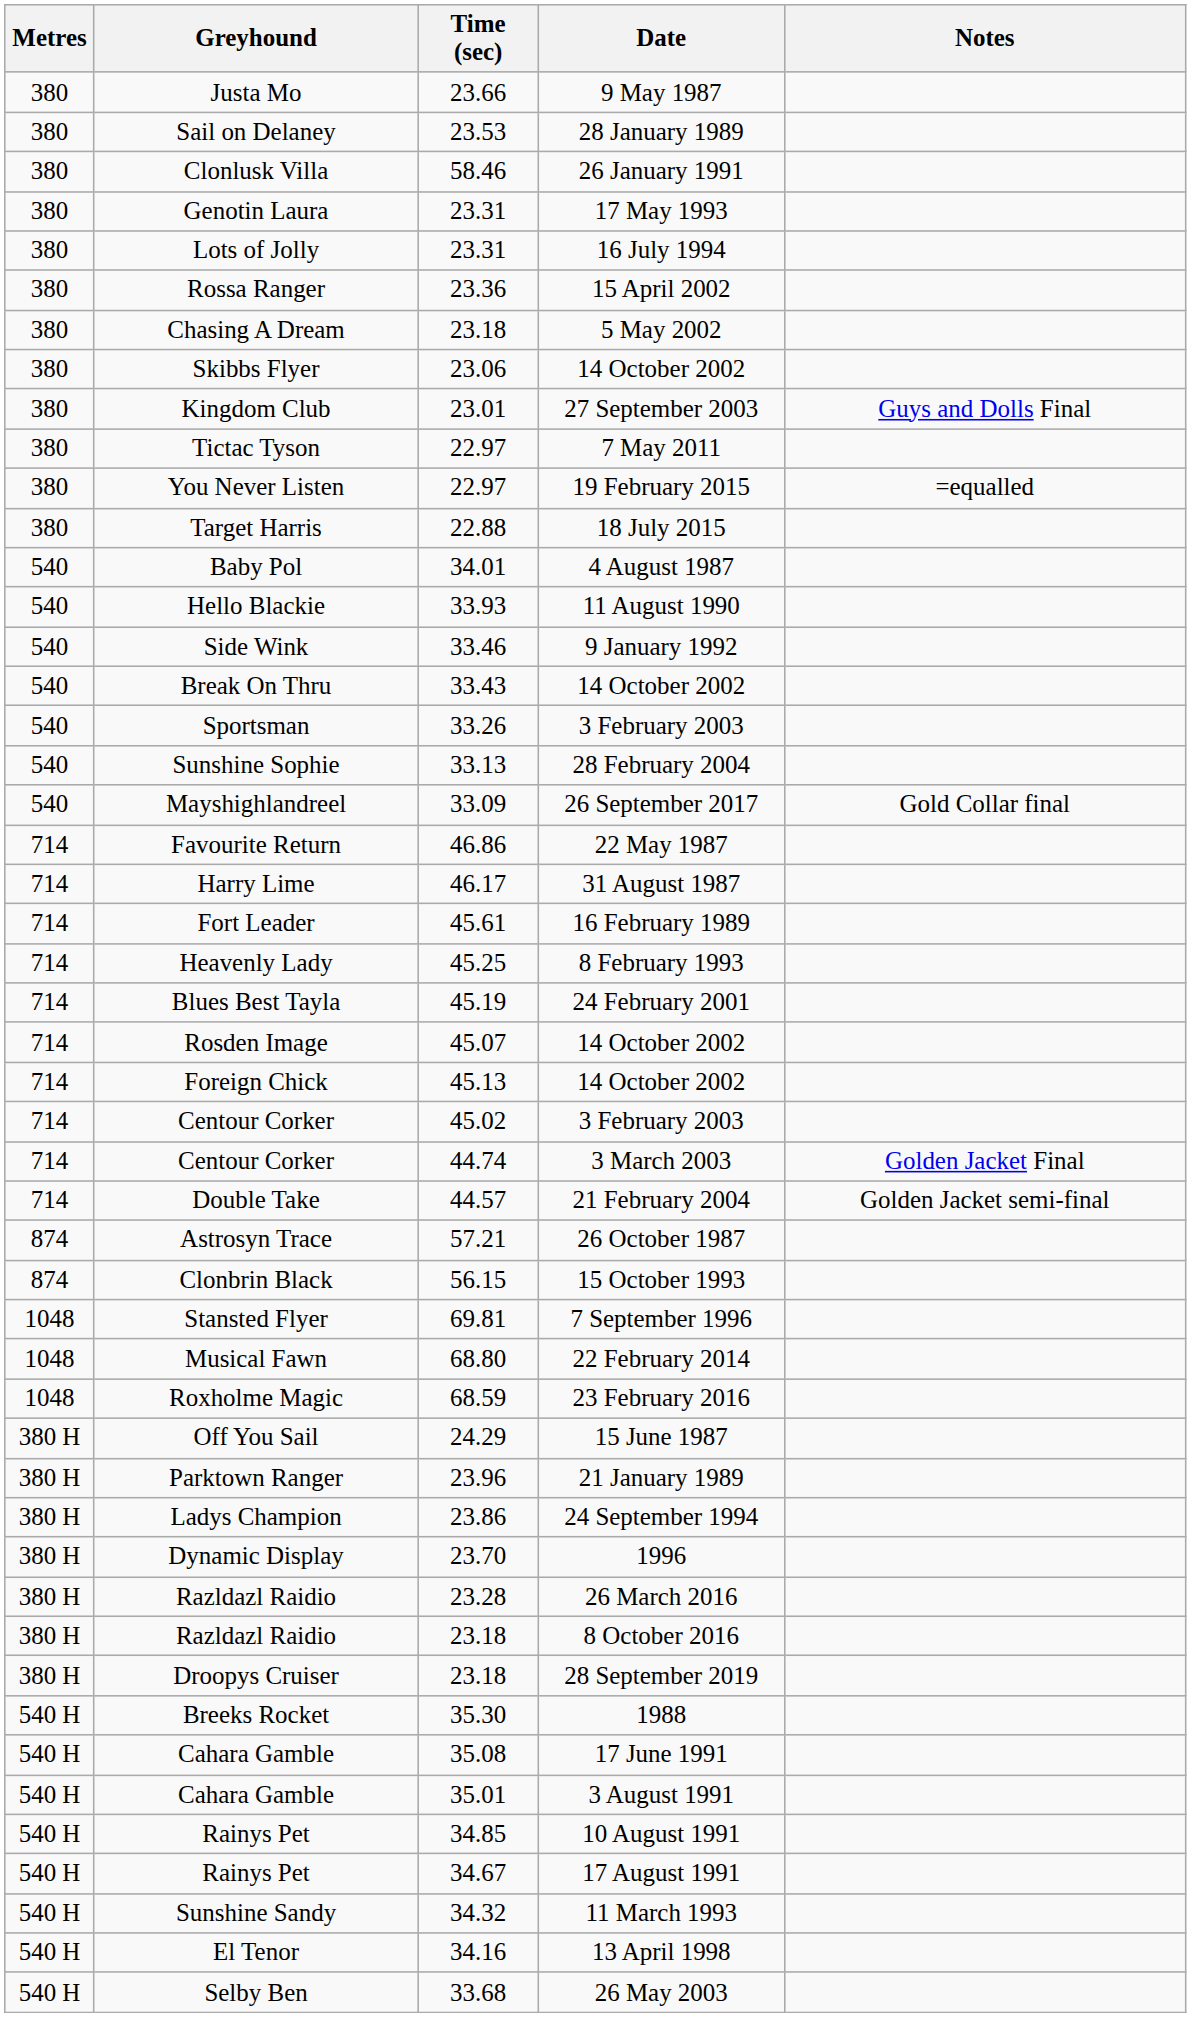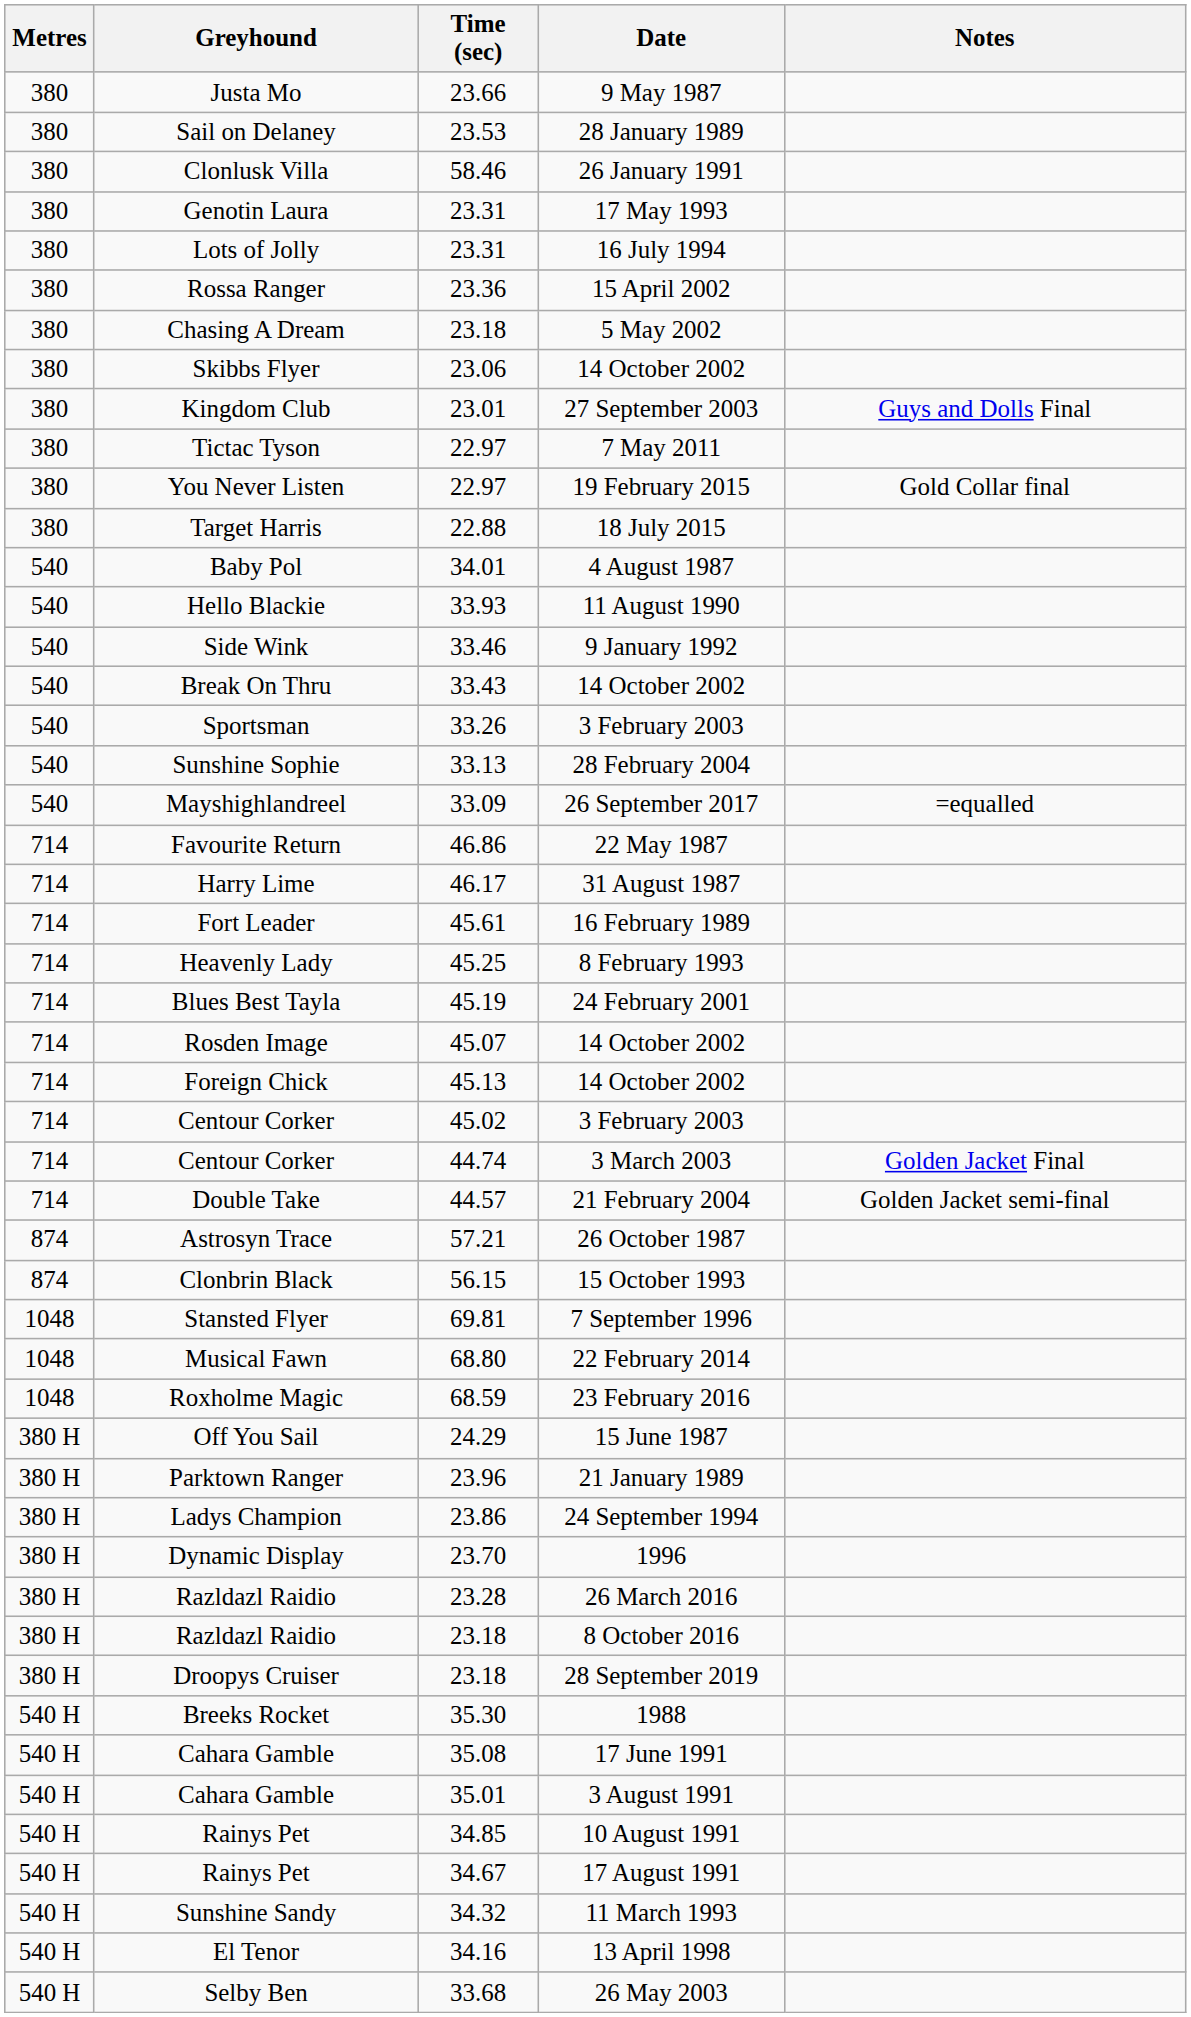You Never Listen | Notes: =equalled -> Gold Collar final
Mayshighlandreel | Notes: Gold Collar final -> =equalled
